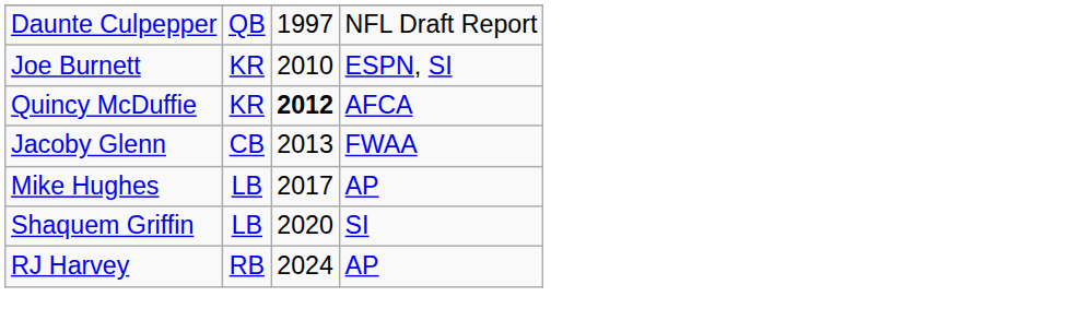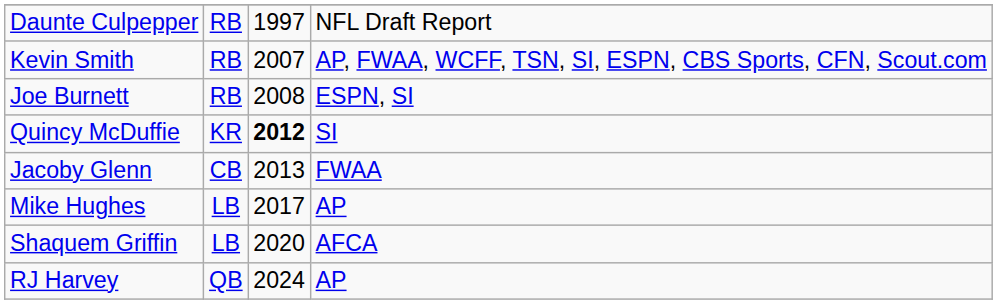Daunte Culpepper | column 2: QB -> RB
+ row: Kevin Smith | RB | 2007 | AP, FWAA, WCFF, TSN, SI, ESPN, CBS Sports, CFN, Scout.com
Joe Burnett | column 2: KR -> RB
Joe Burnett | column 3: 2010 -> 2008
Quincy McDuffie | column 4: AFCA -> SI
Shaquem Griffin | column 4: SI -> AFCA
RJ Harvey | column 2: RB -> QB
